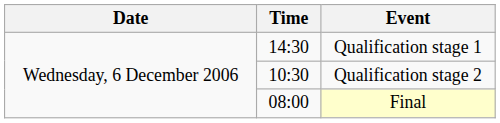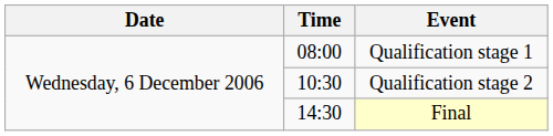Qualification stage 1 | Time: 14:30 -> 08:00
Final | Time: 08:00 -> 14:30
